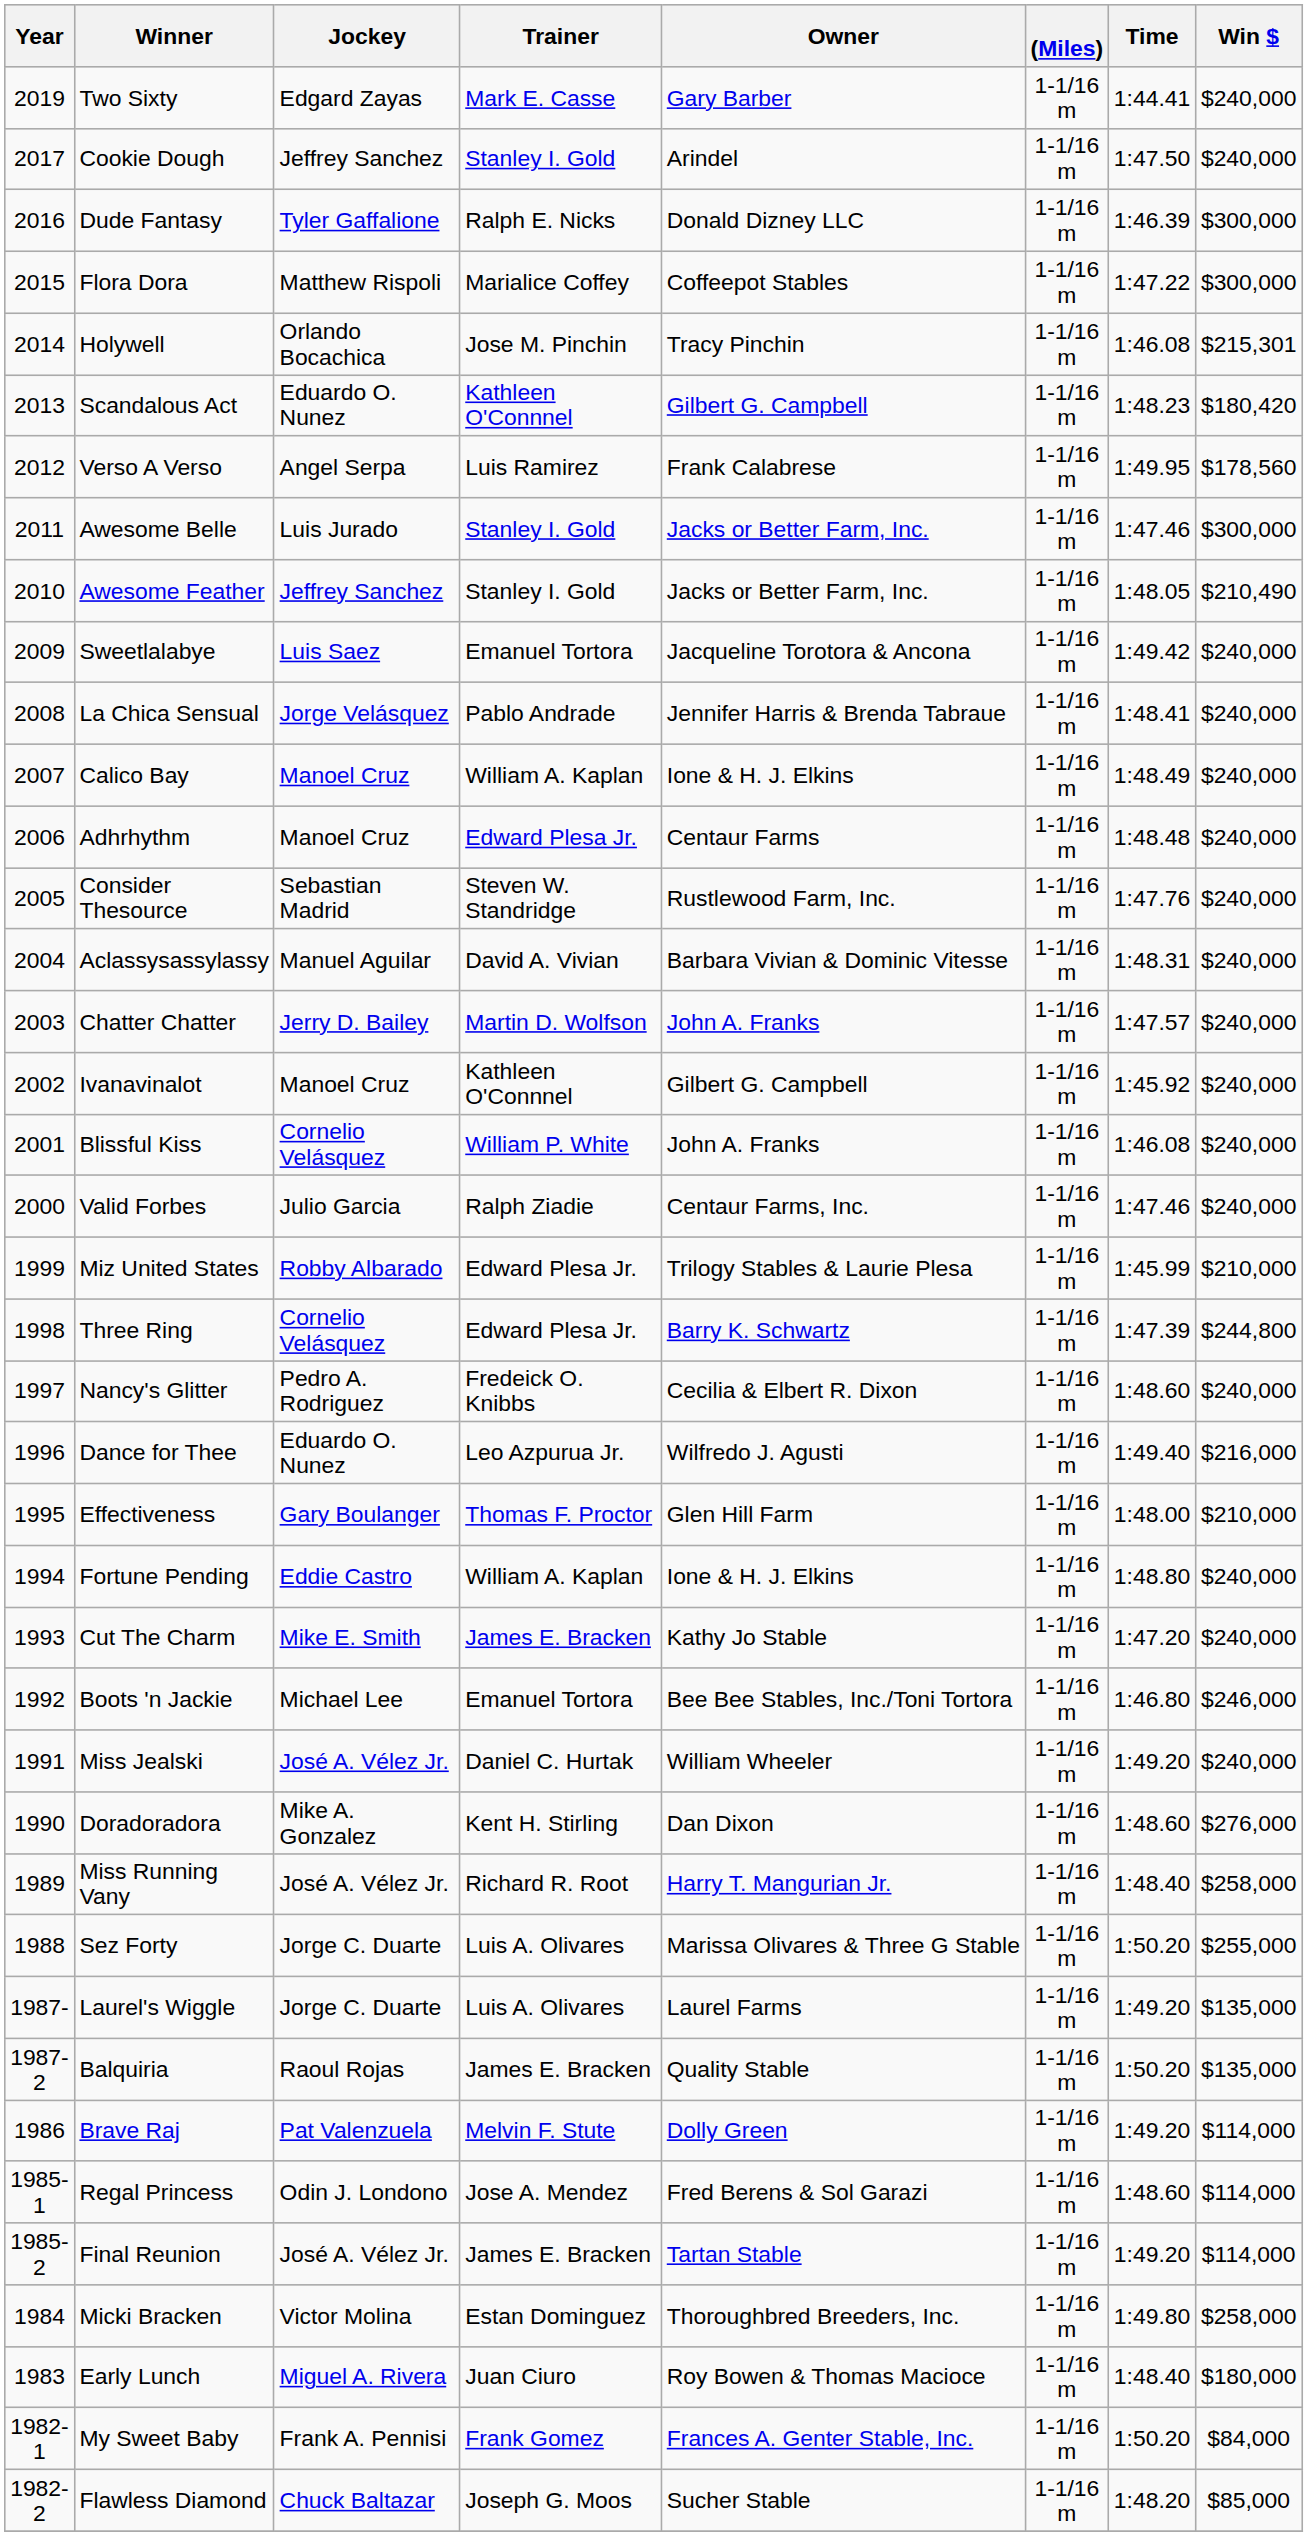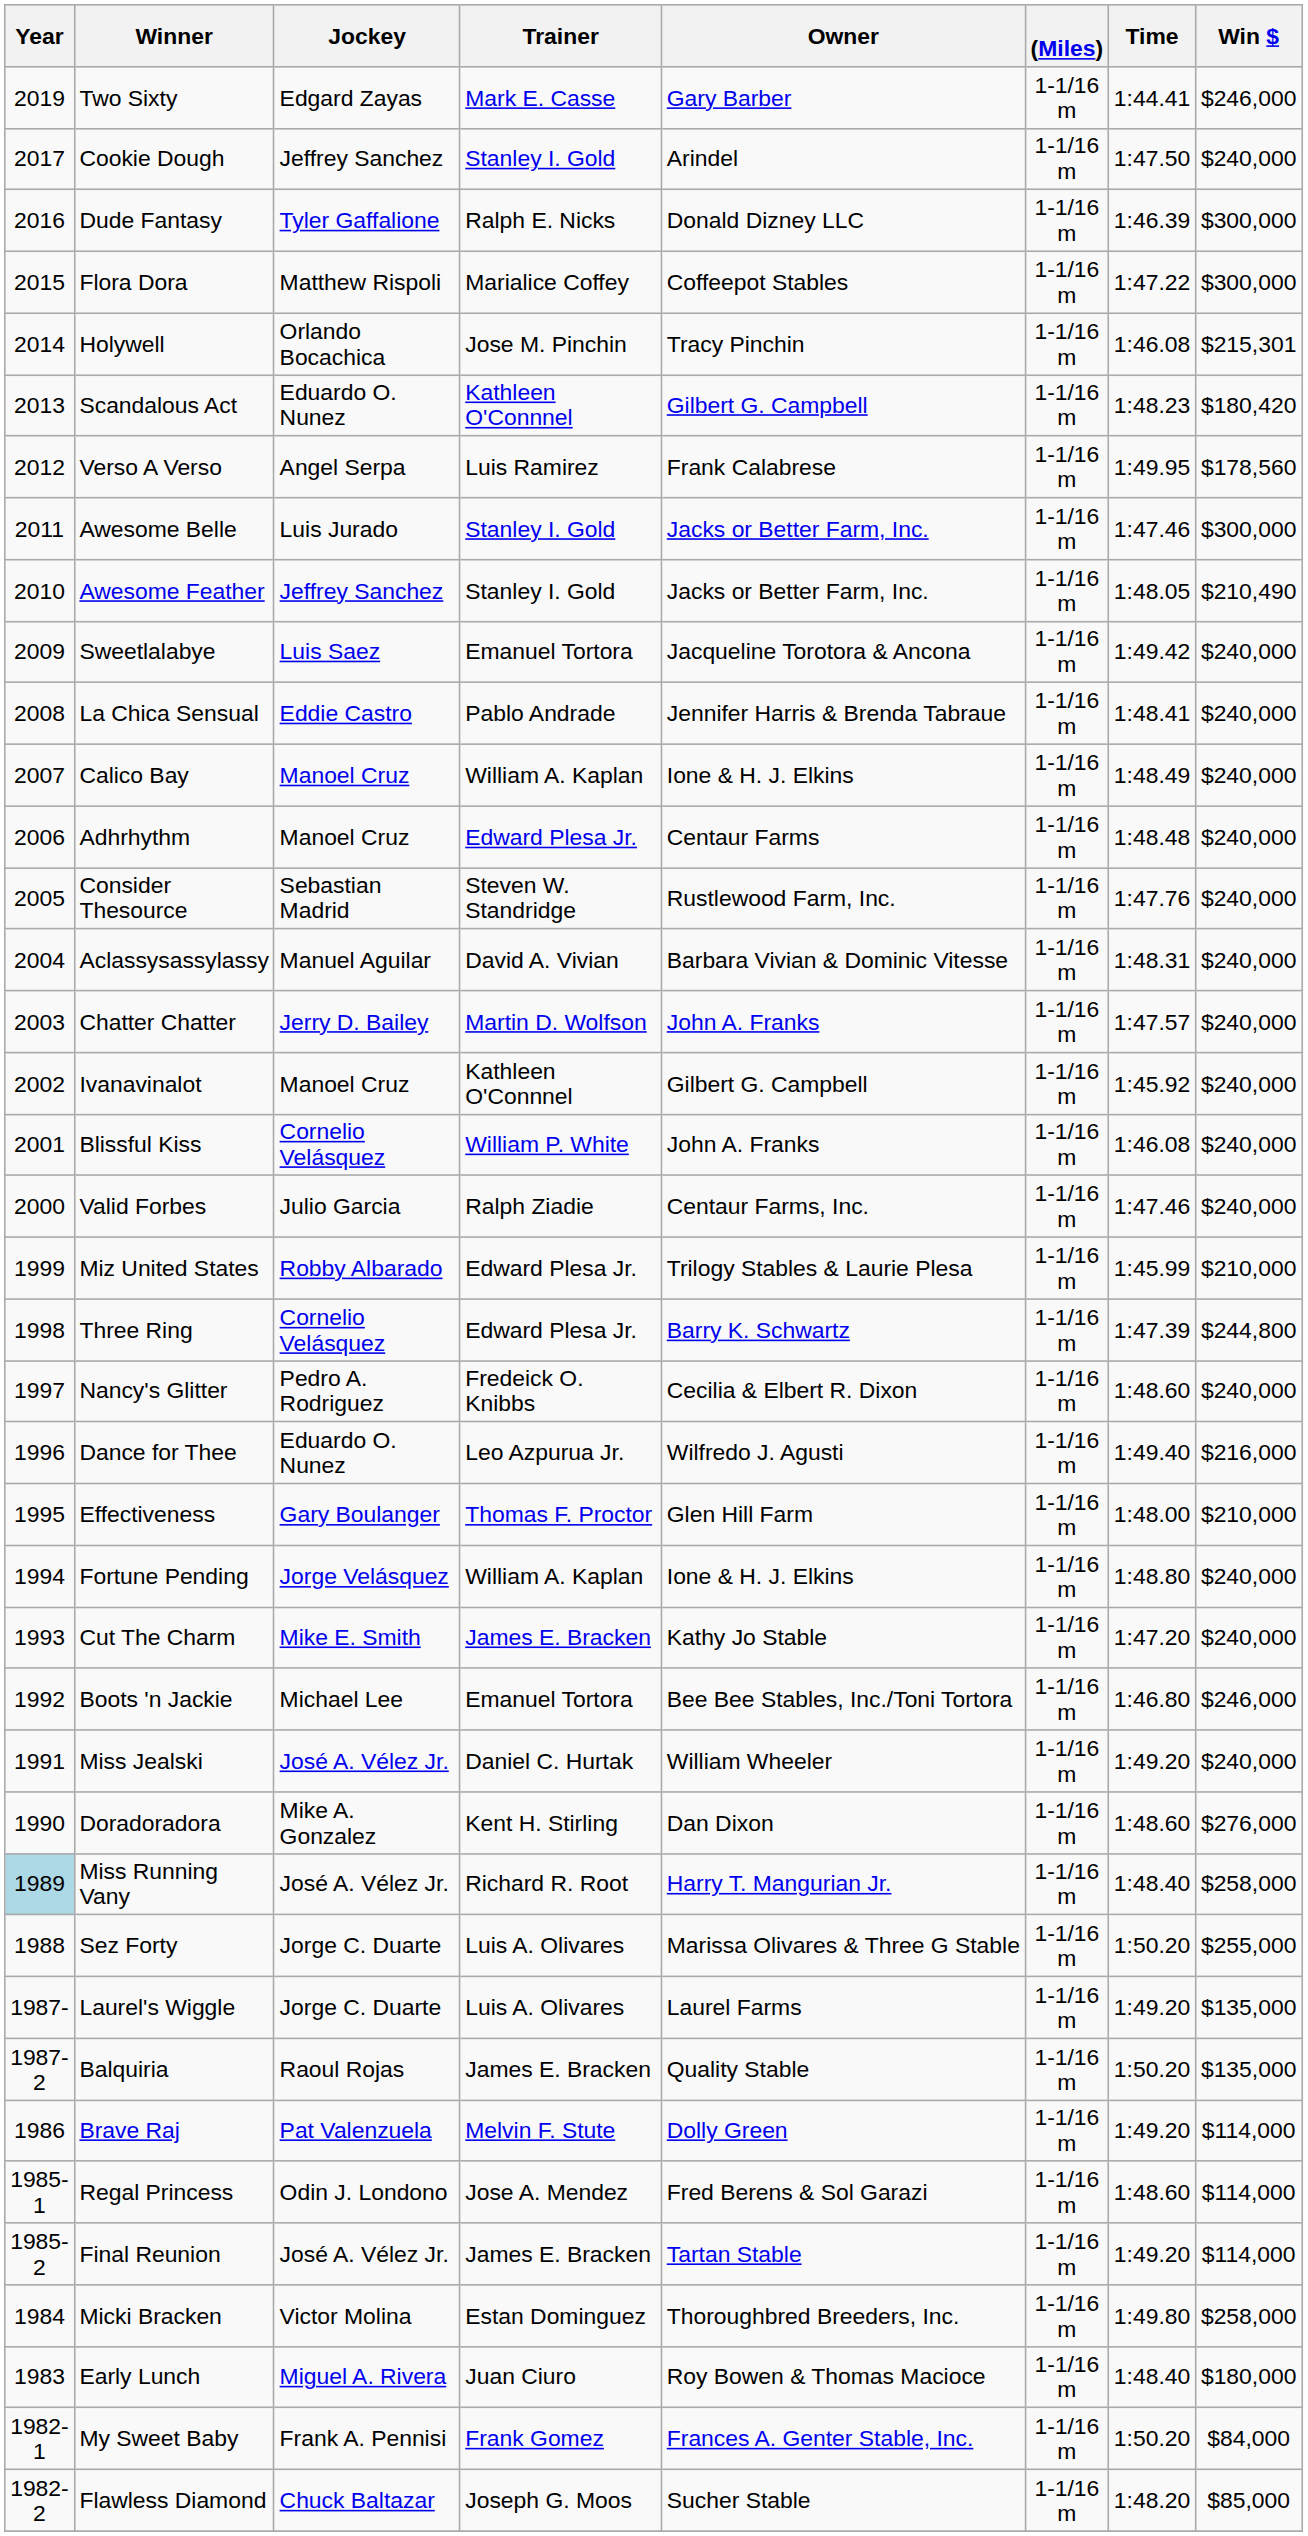Two Sixty | Win $: $240,000 -> $246,000
La Chica Sensual | Jockey: Jorge Velásquez -> Eddie Castro
Fortune Pending | Jockey: Eddie Castro -> Jorge Velásquez
Miss Running Vany | Year: no background -> lightblue background
